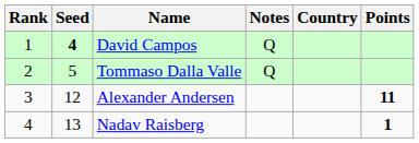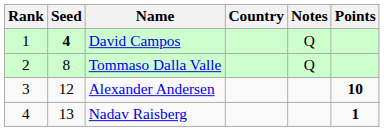columns swapped: Country <-> Notes
Tommaso Dalla Valle | Seed: 5 -> 8
Alexander Andersen | Points: 11 -> 10
